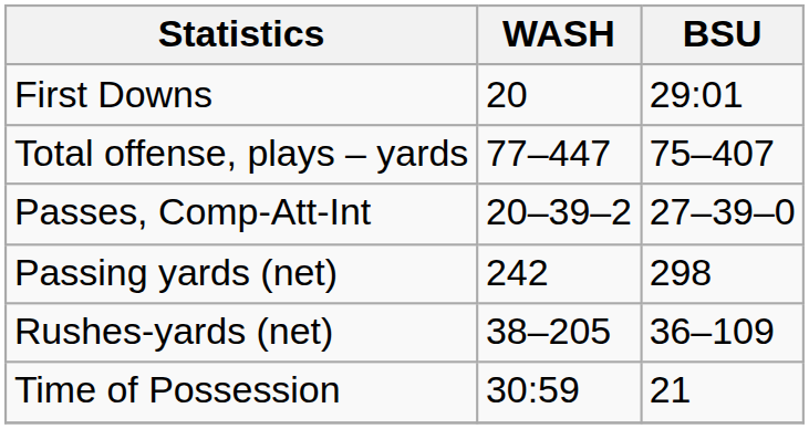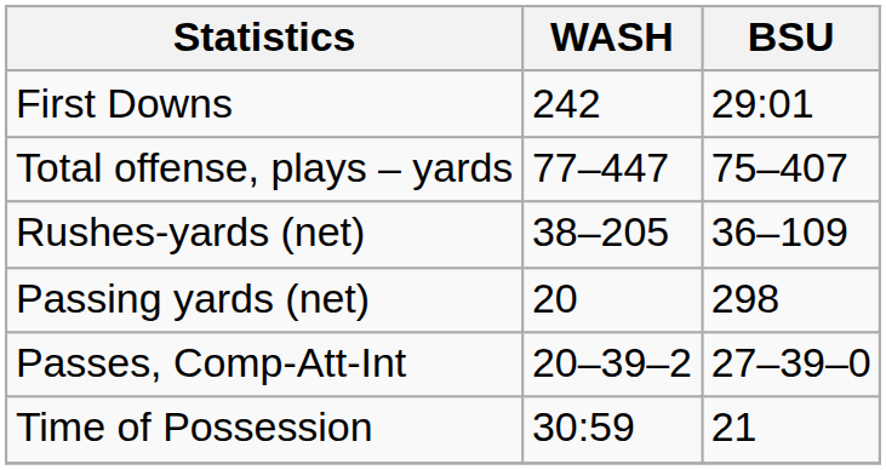First Downs | WASH: 20 -> 242
rows swapped: Rushes-yards (net) <-> Passes, Comp-Att-Int
Passing yards (net) | WASH: 242 -> 20
